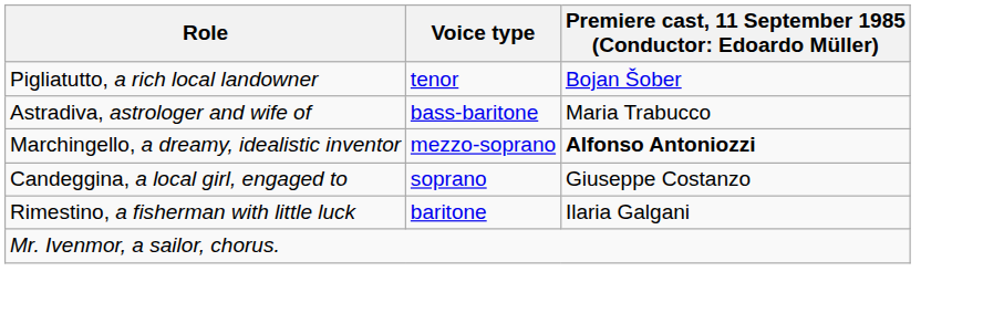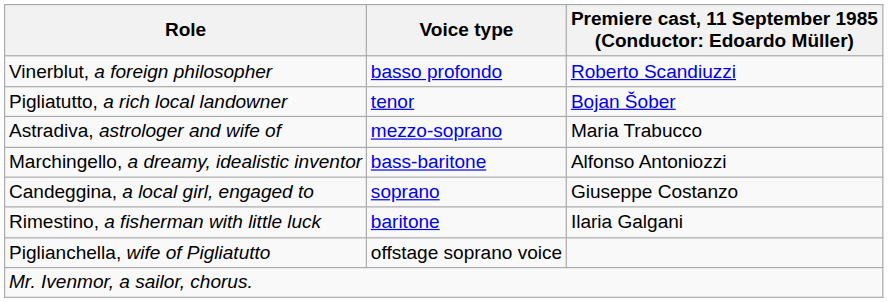+ row: Vinerblut, a foreign philosopher | basso profondo | Roberto Scandiuzzi
Astradiva, astrologer and wife of | Voice type: bass-baritone -> mezzo-soprano
Marchingello, a dreamy, idealistic inventor | Voice type: mezzo-soprano -> bass-baritone
Marchingello, a dreamy, idealistic inventor | column 3: bold -> normal
+ row: Piglianchella, wife of Pigliatutto | offstage soprano voice
